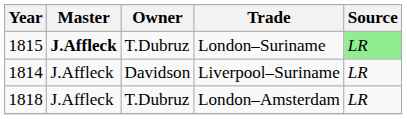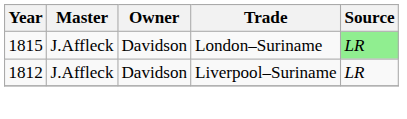London–Suriname | Master: bold -> normal
London–Suriname | Owner: T.Dubruz -> Davidson
Liverpool–Suriname | Year: 1814 -> 1812
- row: 1818 | J.Affleck | T.Dubruz | London–Amsterdam | LR
